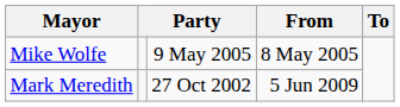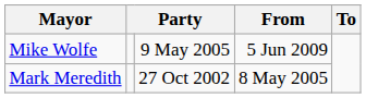Mike Wolfe | From: 8 May 2005 -> 5 Jun 2009
Mark Meredith | From: 5 Jun 2009 -> 8 May 2005
